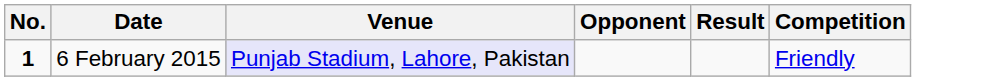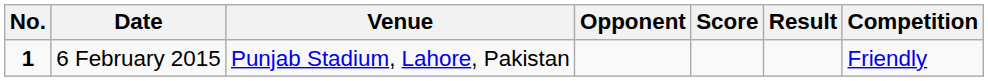+ column: Score
6 February 2015 | Venue: lavender background -> no background
